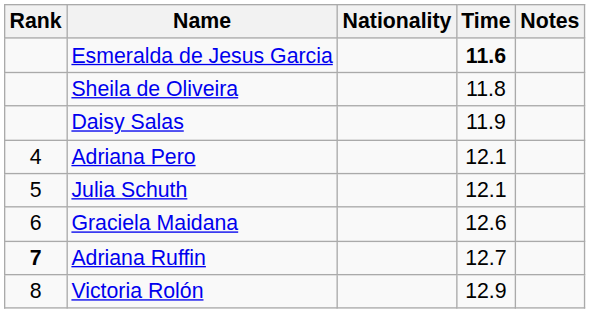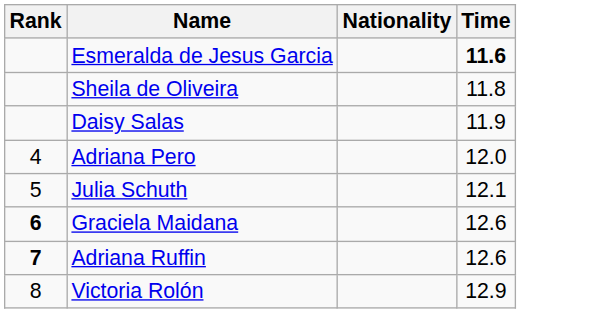- column: Notes
Adriana Pero | Time: 12.1 -> 12.0
Graciela Maidana | Rank: normal -> bold
Adriana Ruffin | Time: 12.7 -> 12.6
